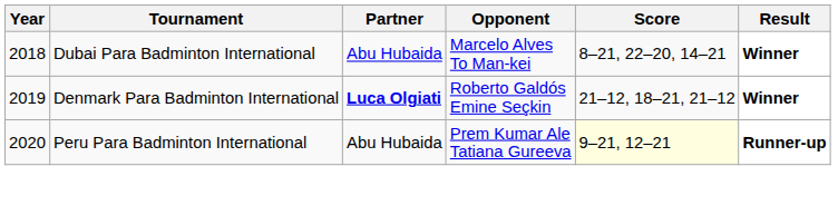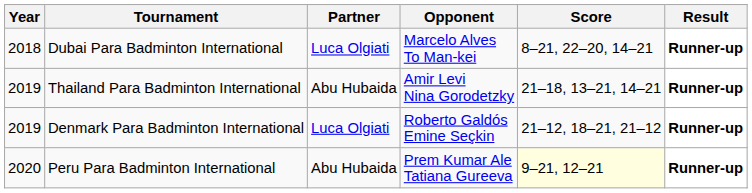Dubai Para Badminton International | Partner: Abu Hubaida -> Luca Olgiati
Dubai Para Badminton International | Result: Winner -> Runner-up
+ row: 2019 | Thailand Para Badminton International | Abu Hubaida | Amir Levi Nina Gorodetzky | 21–18, 13–21, 14–21 | Runner-up
Denmark Para Badminton International | Partner: bold -> normal
Denmark Para Badminton International | Result: Winner -> Runner-up
